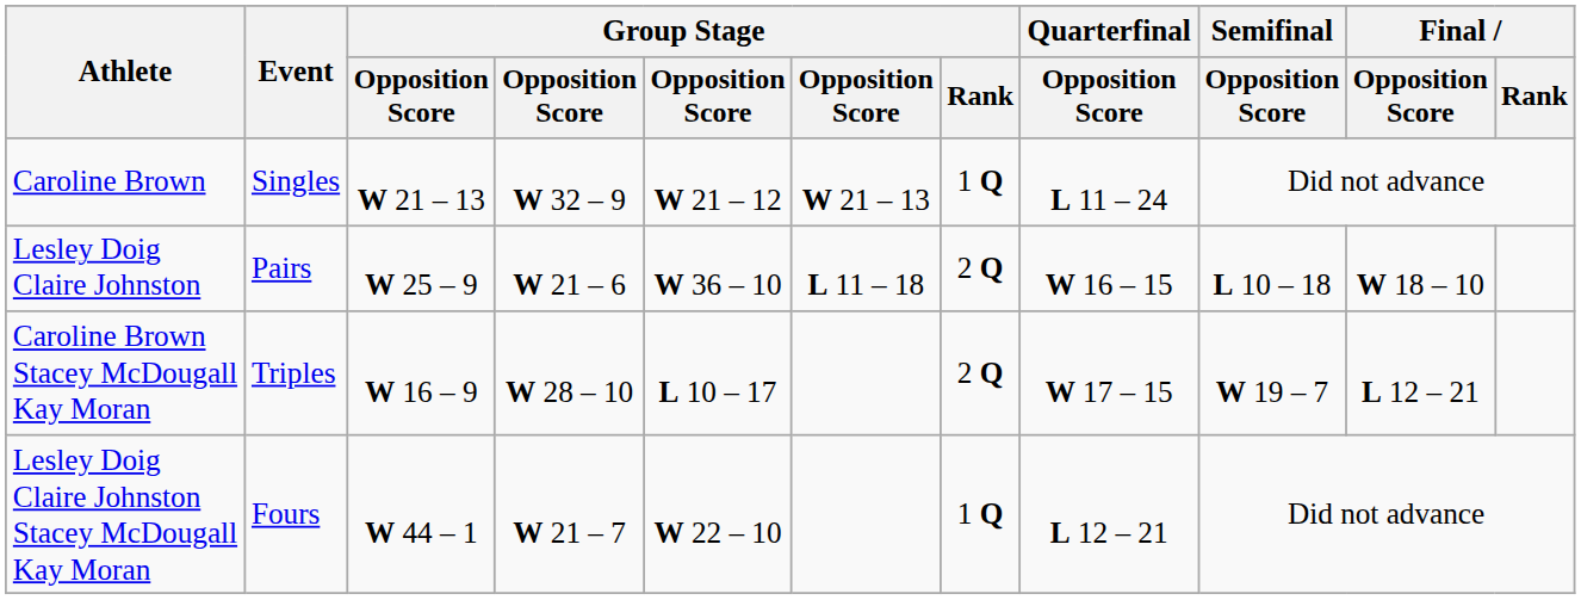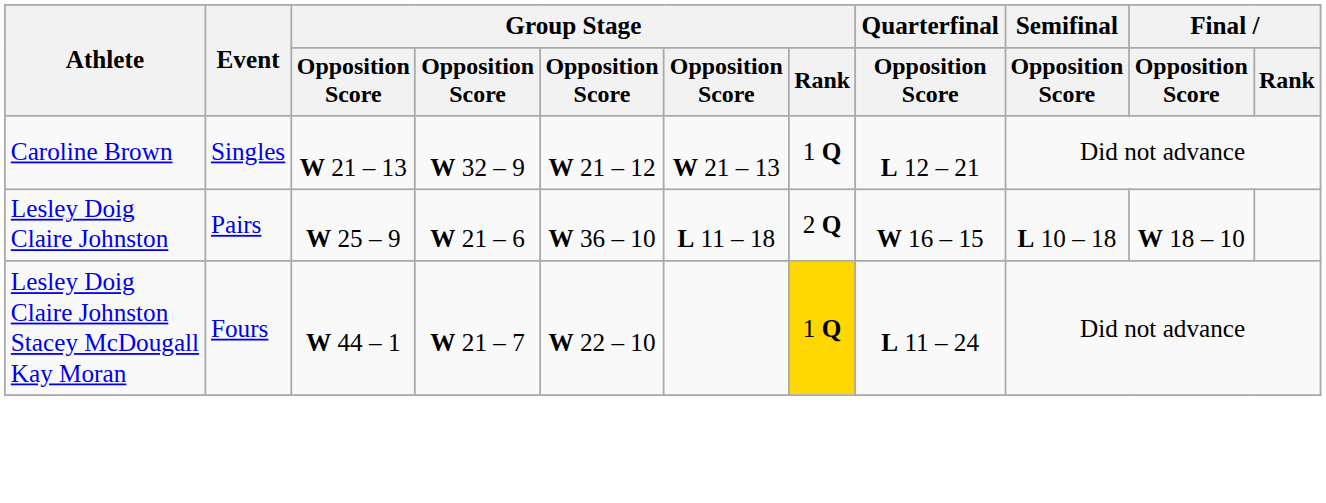Caroline Brown | Quarterfinal / Opposition Score: L 11 – 24 -> L 12 – 21
- row: Caroline Brown Stacey McDougall Kay Moran | Triples | W 16 – 9 | W 28 – 10 | L 10 – 17 | 2 Q | W 17 – 15 | W 19 – 7 | L 12 – 21
Lesley Doig Claire Johnston Stacey McDougall Kay Moran | Group Stage / Rank: no background -> gold background
Lesley Doig Claire Johnston Stacey McDougall Kay Moran | Quarterfinal / Opposition Score: L 12 – 21 -> L 11 – 24
